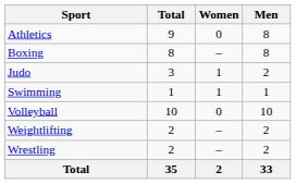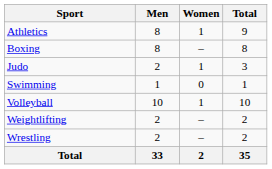columns swapped: Men <-> Total
Athletics | Women: 0 -> 1
Swimming | Women: 1 -> 0
Volleyball | Women: 0 -> 1
